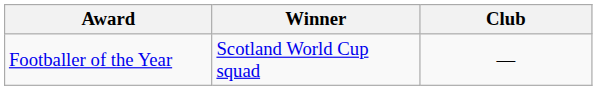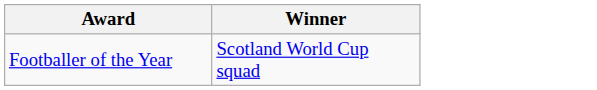- column: Club | —
